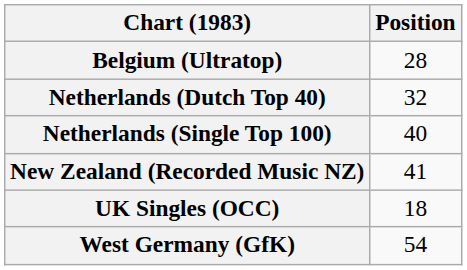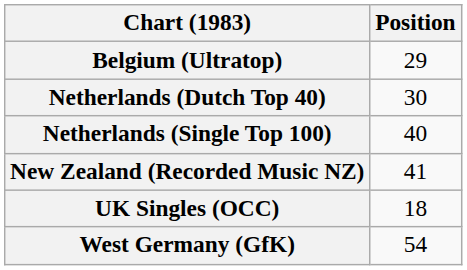Belgium (Ultratop) | Position: 28 -> 29
Netherlands (Dutch Top 40) | Position: 32 -> 30
